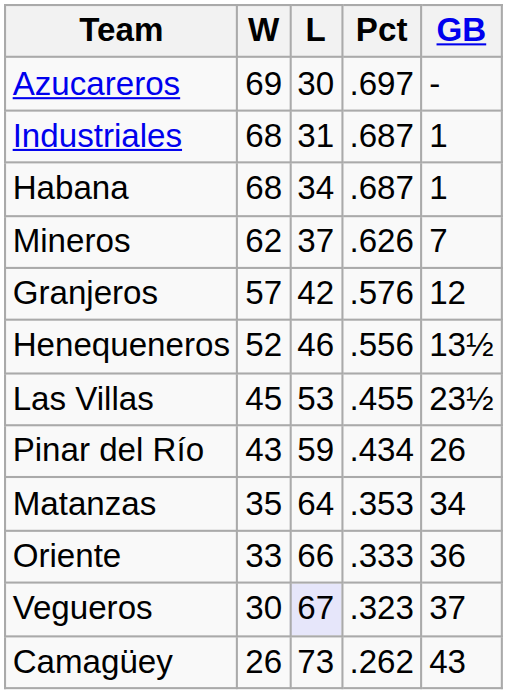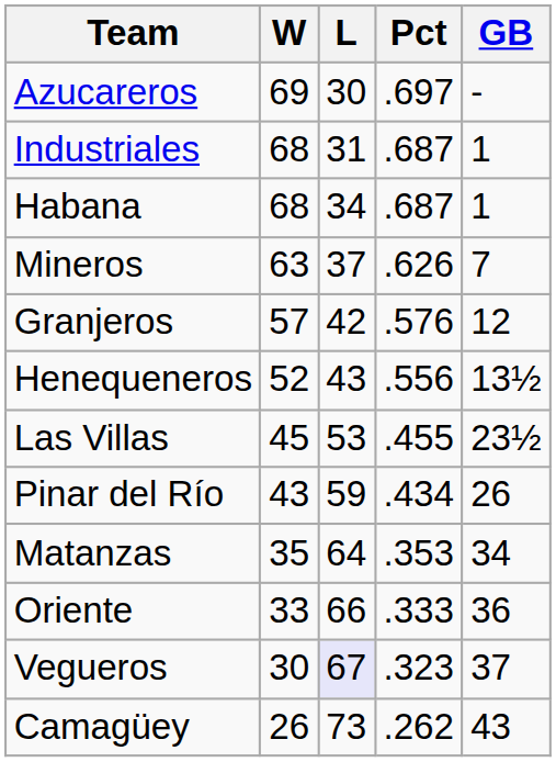Mineros | W: 62 -> 63
Henequeneros | L: 46 -> 43
